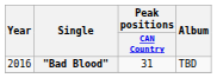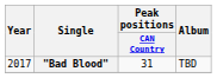"Bad Blood" | Year: 2016 -> 2017
